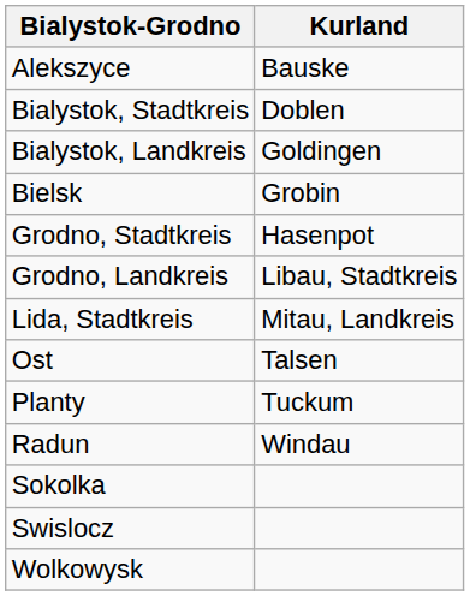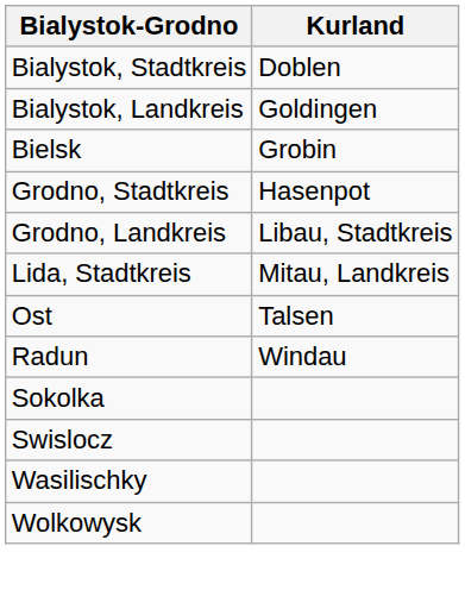- row: Alekszyce | Bauske
- row: Planty | Tuckum
+ row: Wasilischky
